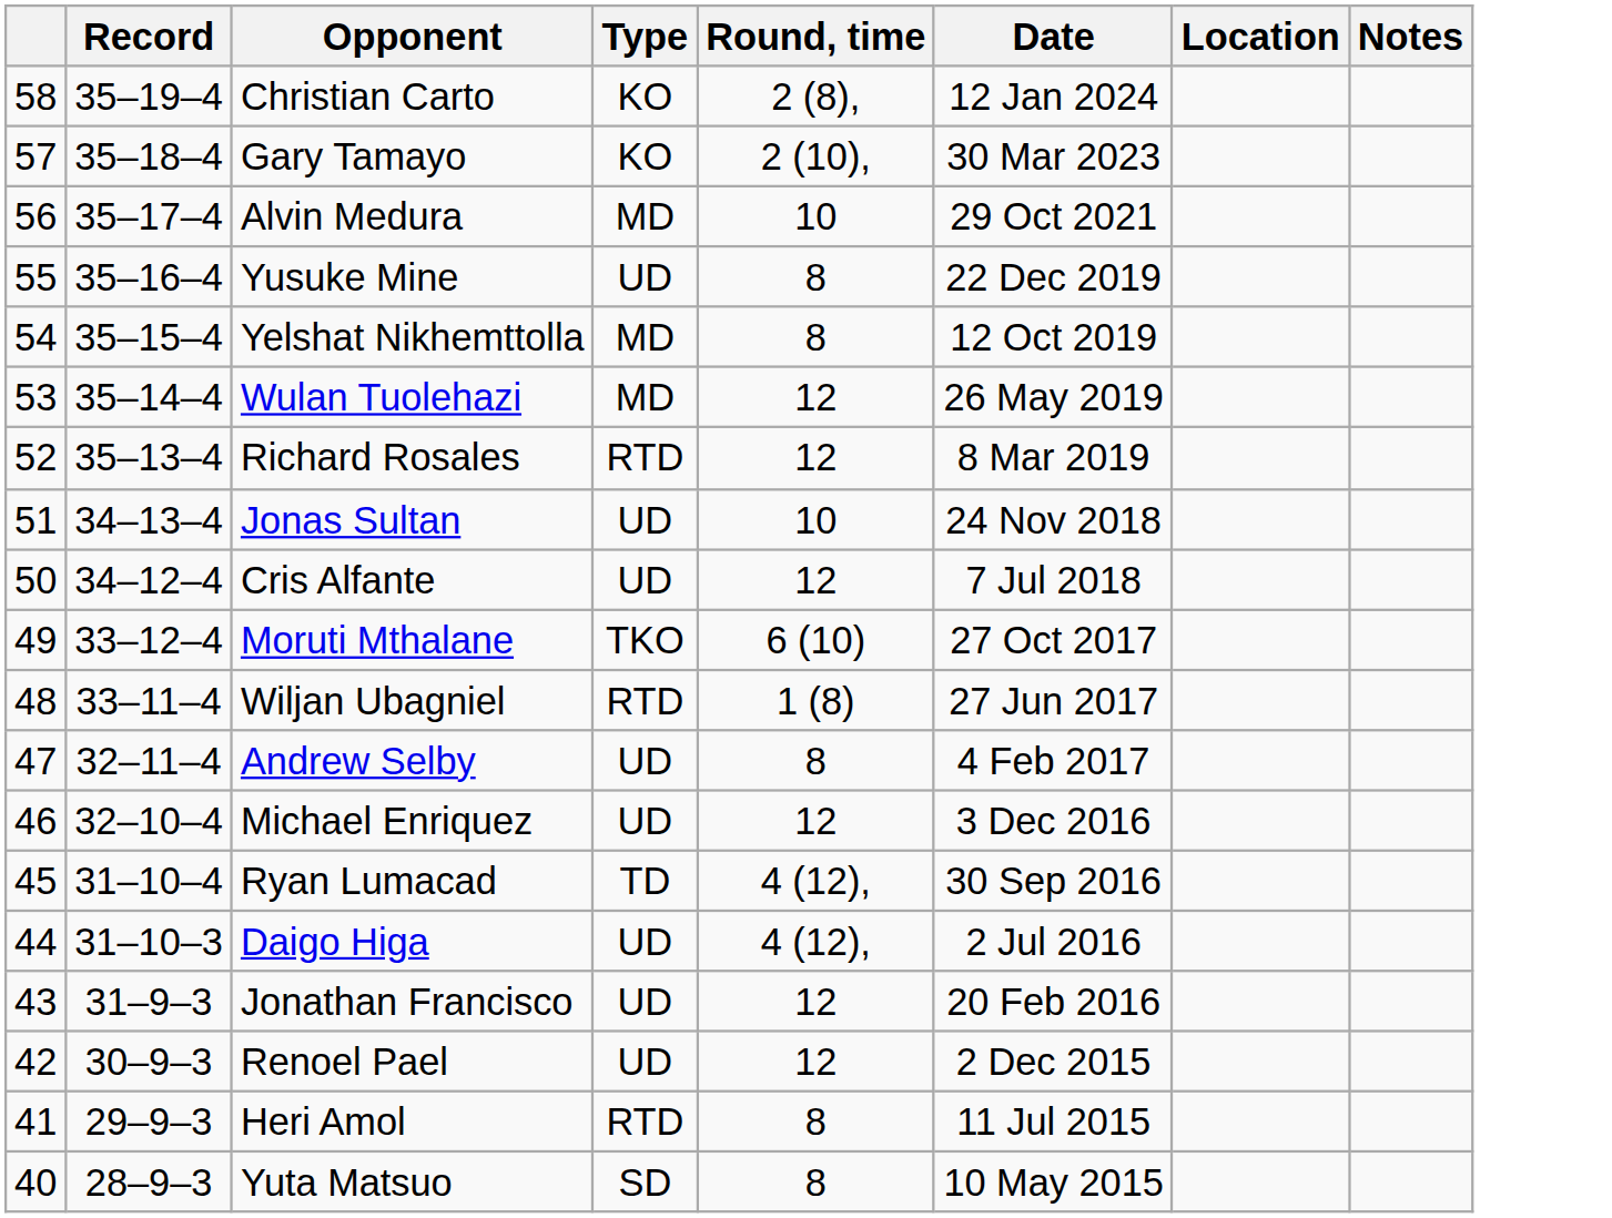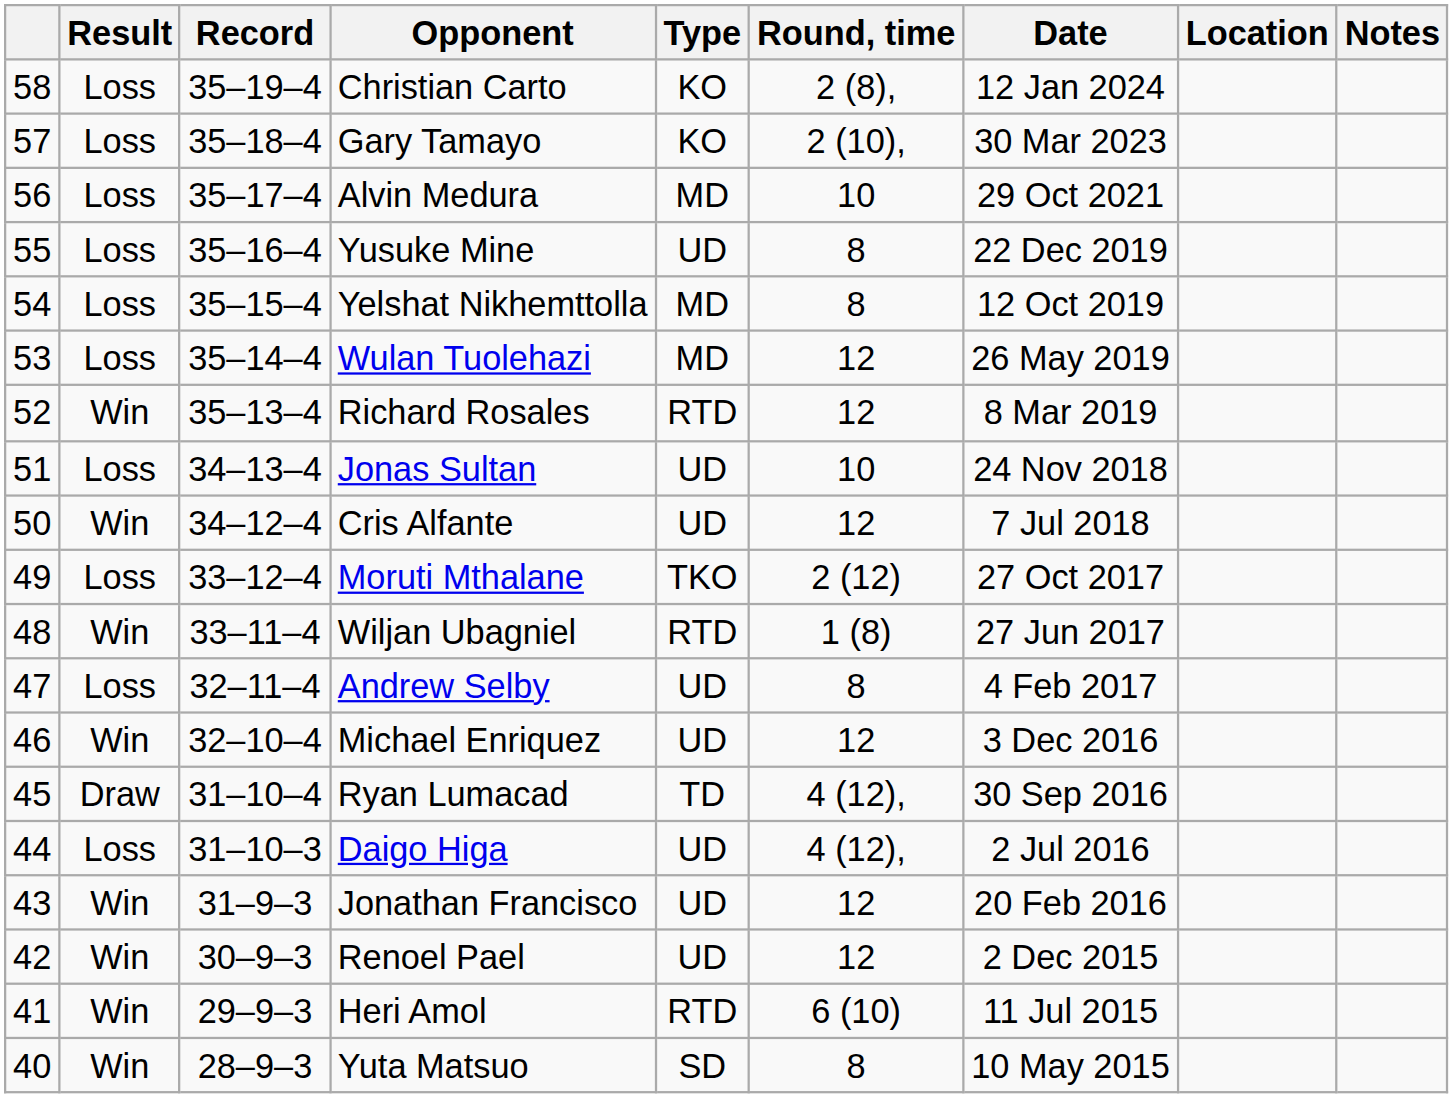+ column: Result | Loss | Loss | Loss | Loss | Loss | Loss | Win | Loss | Win | Loss | Win | Loss | Win | Draw | Loss | Win | Win | Win | Win
Moruti Mthalane | Round, time: 6 (10) -> 2 (12)
Heri Amol | Round, time: 8 -> 6 (10)
